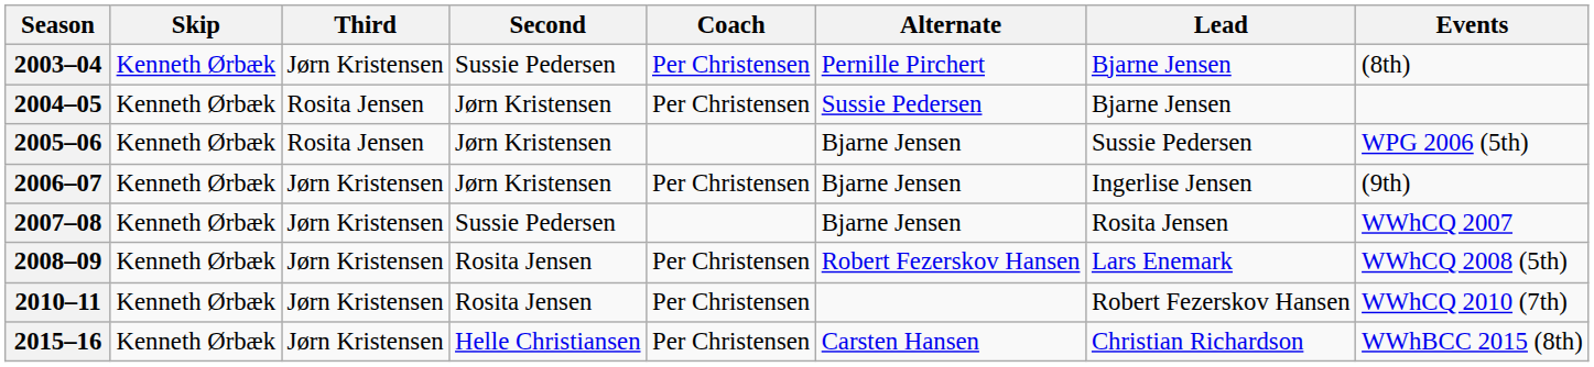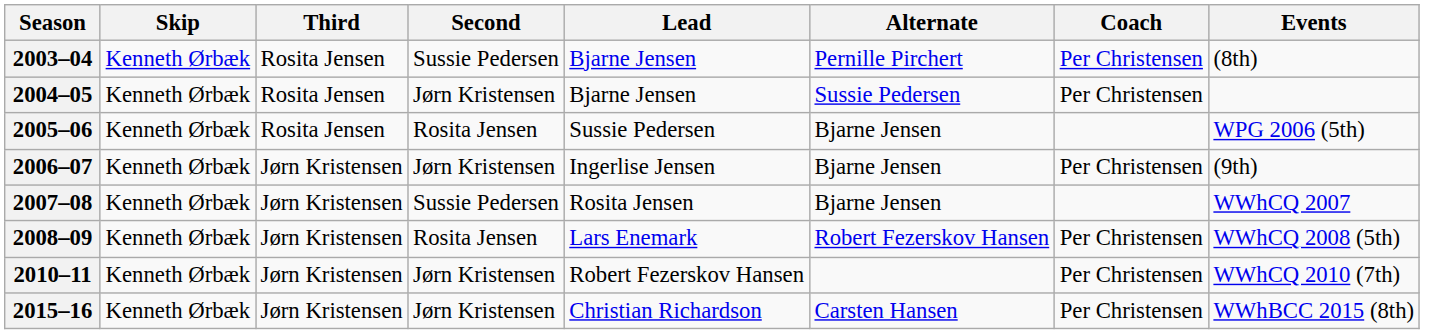columns swapped: Lead <-> Coach
2003–04 | Third: Jørn Kristensen -> Rosita Jensen
2005–06 | Second: Jørn Kristensen -> Rosita Jensen
2010–11 | Second: Rosita Jensen -> Jørn Kristensen
2015–16 | Second: Helle Christiansen -> Jørn Kristensen
